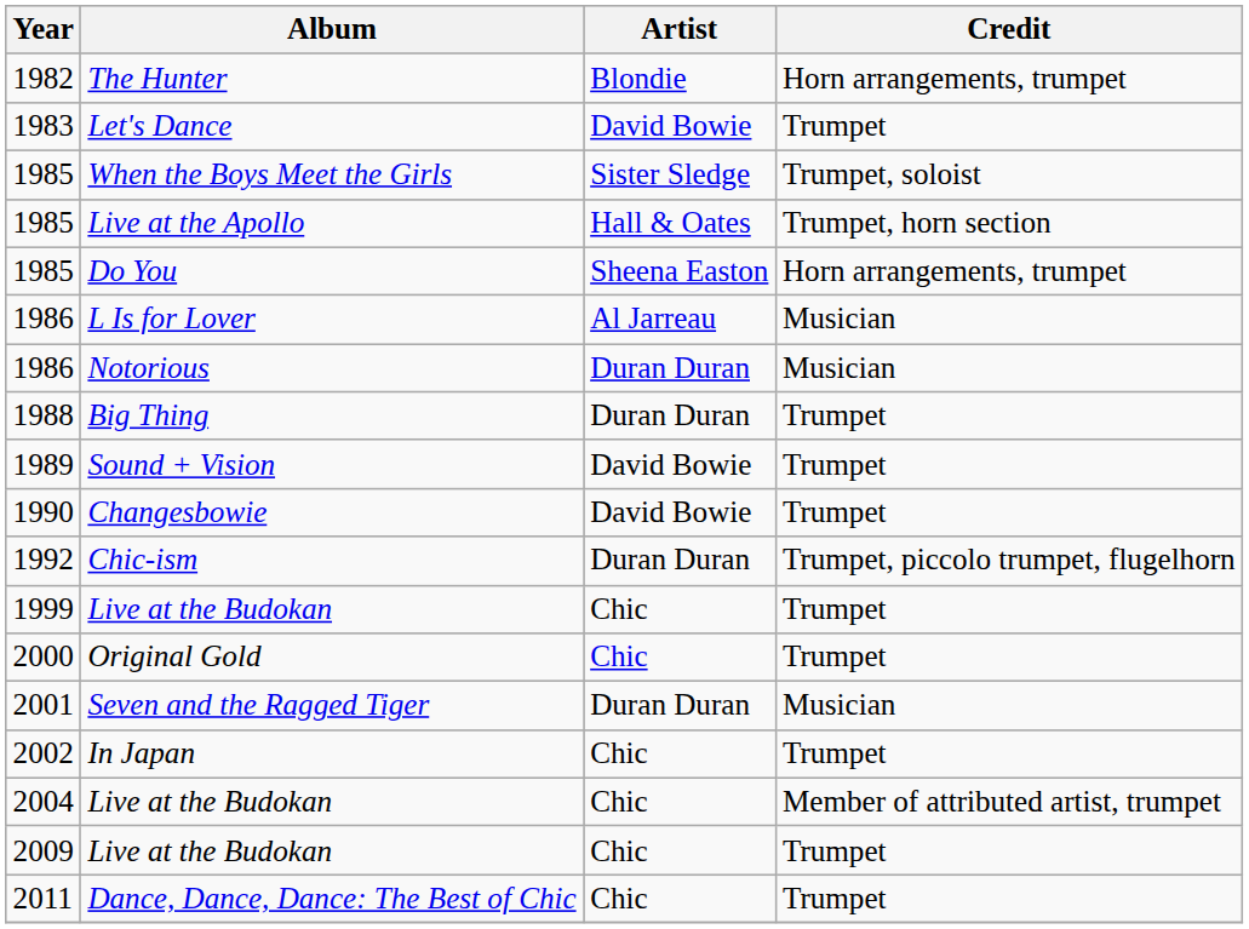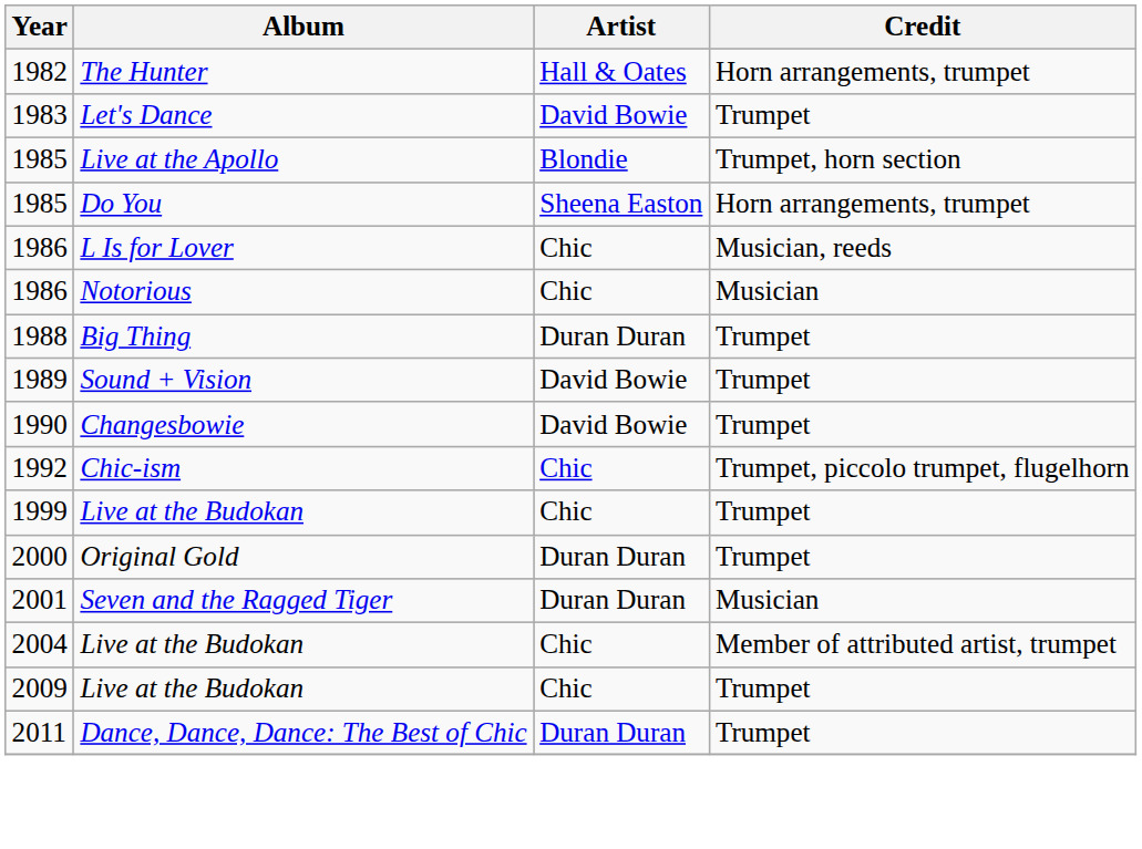The Hunter | Artist: Blondie -> Hall & Oates
- row: 1985 | When the Boys Meet the Girls | Sister Sledge | Trumpet, soloist
Live at the Apollo | Artist: Hall & Oates -> Blondie
L Is for Lover | Artist: Al Jarreau -> Chic
L Is for Lover | Credit: Musician -> Musician, reeds
Notorious | Artist: Duran Duran -> Chic
Chic-ism | Artist: Duran Duran -> Chic
Original Gold | Artist: Chic -> Duran Duran
- row: 2002 | In Japan | Chic | Trumpet
Dance, Dance, Dance: The Best of Chic | Artist: Chic -> Duran Duran
